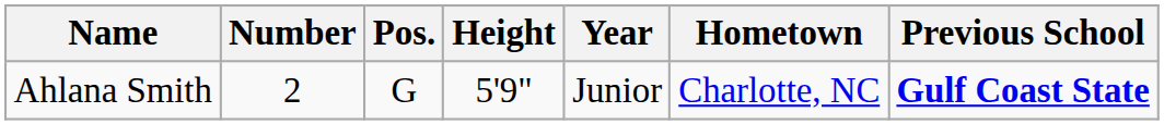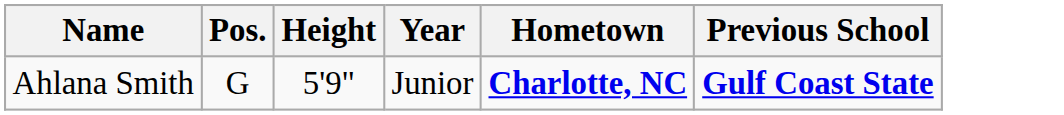- column: Number | 2
Ahlana Smith | Hometown: normal -> bold
